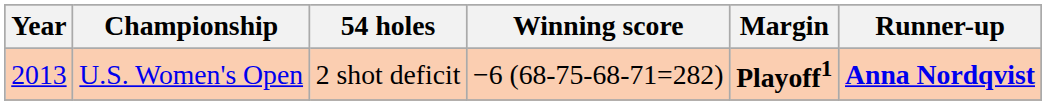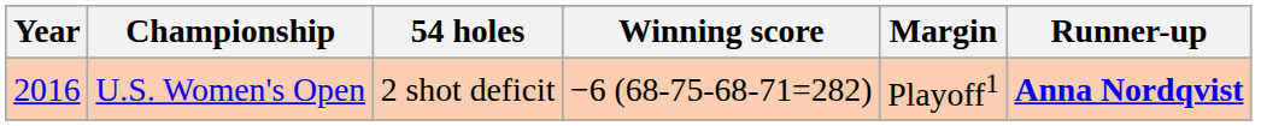U.S. Women's Open | Year: 2013 -> 2016
U.S. Women's Open | Margin: bold -> normal
